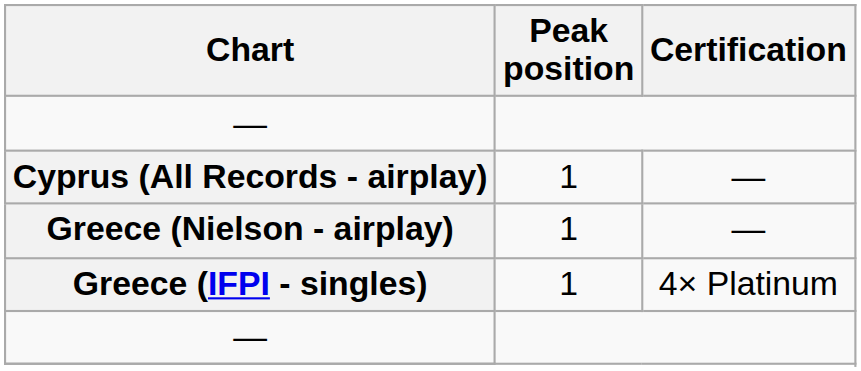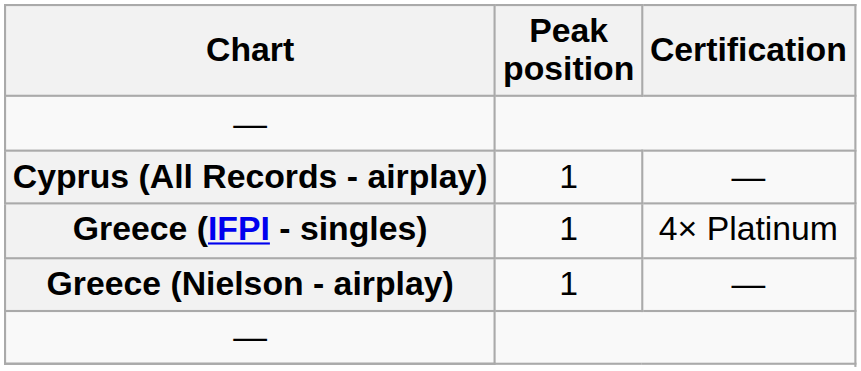rows swapped: Greece (Nielson - airplay) <-> Greece (IFPI - singles)
